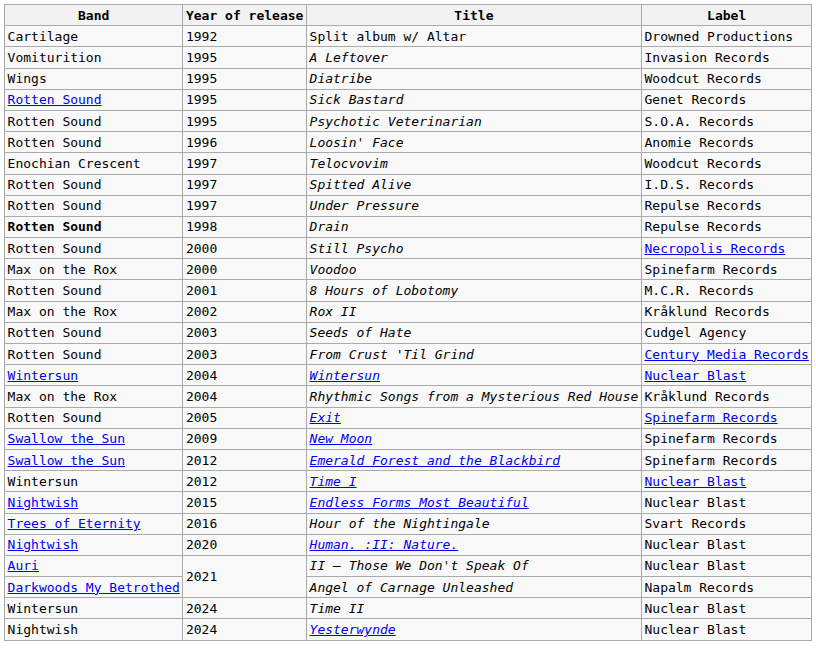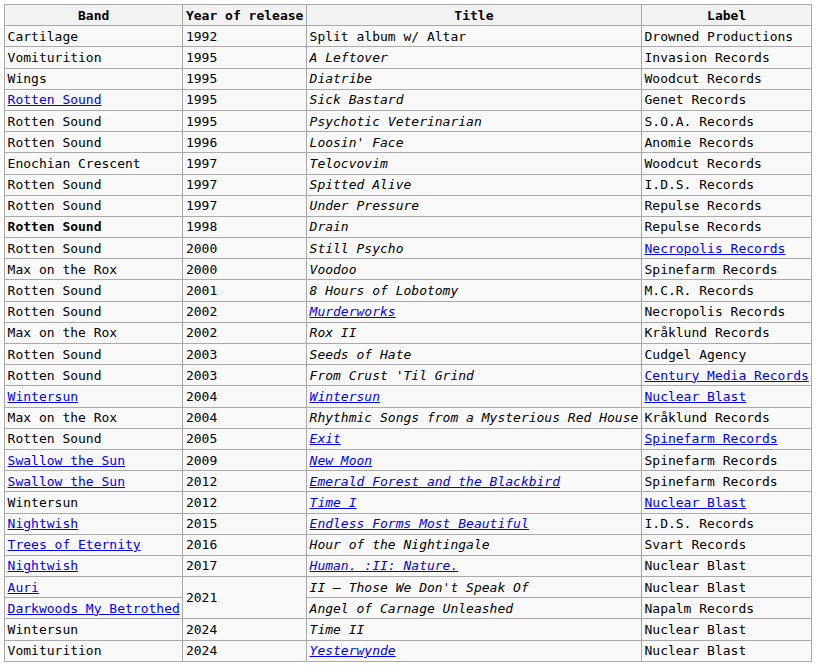+ row: Rotten Sound | 2002 | Murderworks | Necropolis Records
Endless Forms Most Beautiful | Label: Nuclear Blast -> I.D.S. Records
Human. :II: Nature. | Year of release: 2020 -> 2017
Yesterwynde | Band: Nightwish -> Vomiturition
